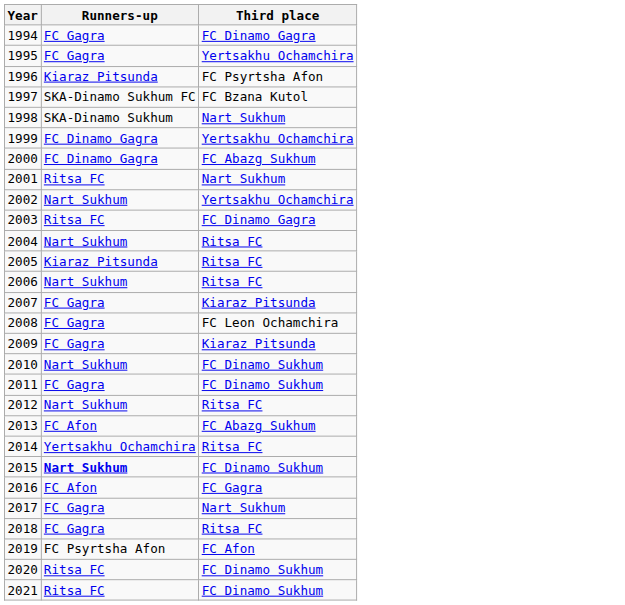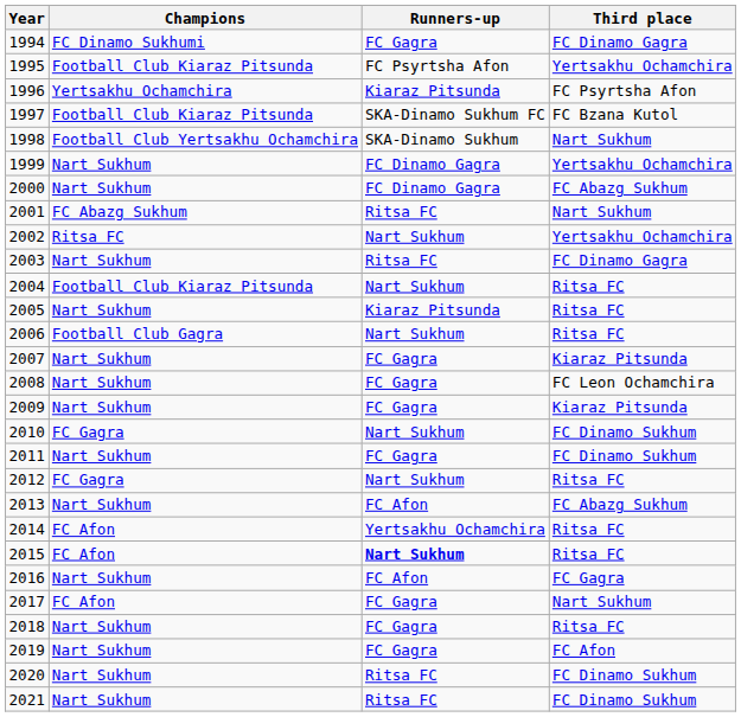+ column: Champions | FC Dinamo Sukhumi | Football Club Kiaraz Pitsunda | Yertsakhu Ochamchira | Football Club Kiaraz Pitsunda | Football Club Yertsakhu Ochamchira | Nart Sukhum | Nart Sukhum | FC Abazg Sukhum | Ritsa FC | Nart Sukhum | Football Club Kiaraz Pitsunda | Nart Sukhum | Football Club Gagra | Nart Sukhum | Nart Sukhum | Nart Sukhum | FC Gagra | Nart Sukhum | FC Gagra | Nart Sukhum | FC Afon | FC Afon | Nart Sukhum | FC Afon | Nart Sukhum | Nart Sukhum | Nart Sukhum | Nart Sukhum
1995 | Runners-up: FC Gagra -> FC Psyrtsha Afon
2015 | Third place: FC Dinamo Sukhum -> Ritsa FC
2019 | Runners-up: FC Psyrtsha Afon -> FC Gagra
